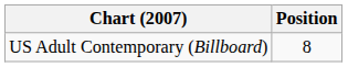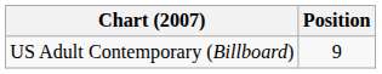US Adult Contemporary (Billboard) | Position: 8 -> 9
